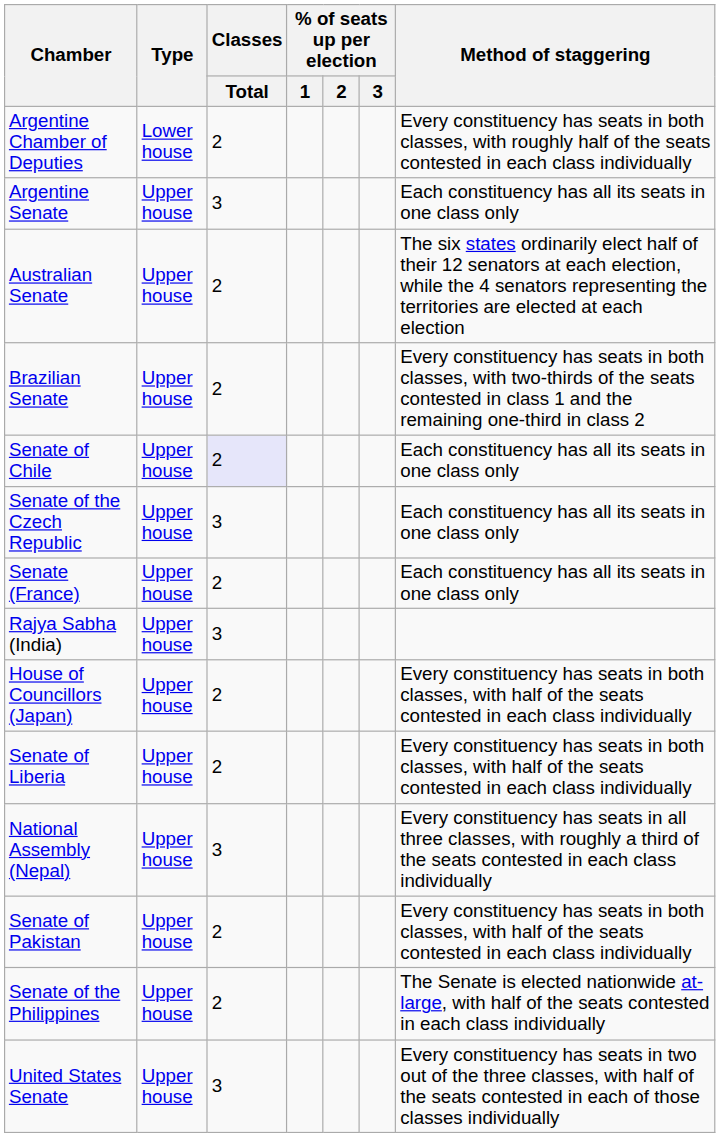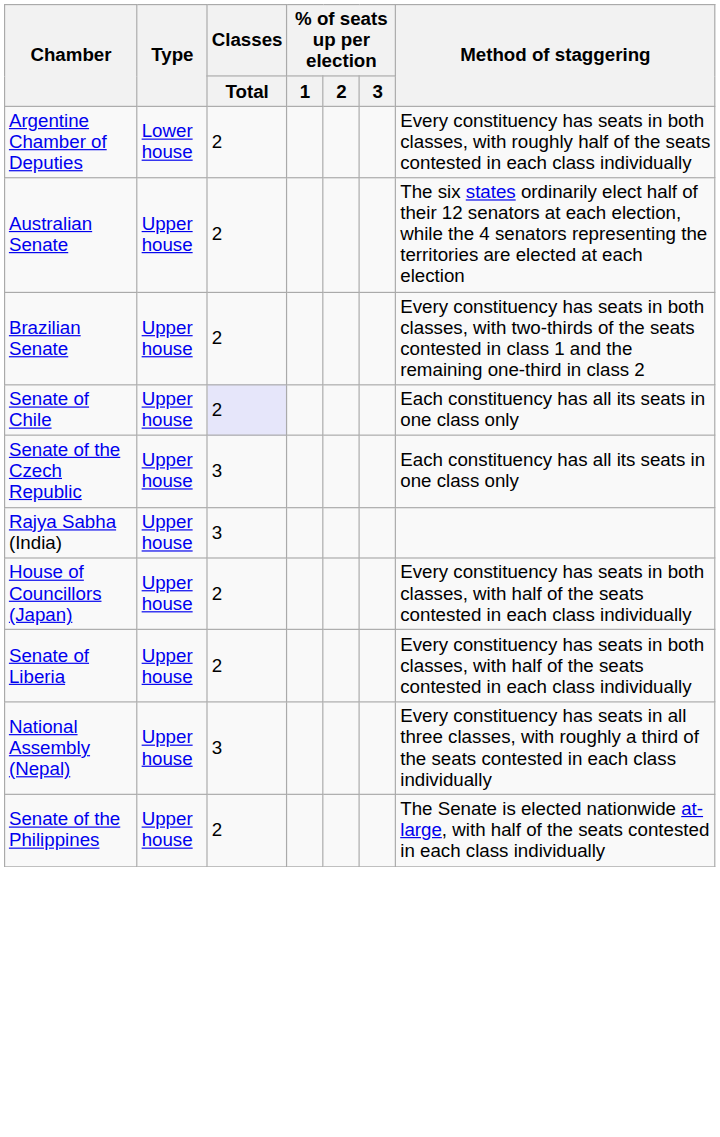- row: Argentine Senate | Upper house | 3 | Each constituency has all its seats in one class only
- row: Senate (France) | Upper house | 2 | Each constituency has all its seats in one class only
- row: Senate of Pakistan | Upper house | 2 | Every constituency has seats in both classes, with half of the seats contested in each class individually
- row: United States Senate | Upper house | 3 | Every constituency has seats in two out of the three classes, with half of the seats contested in each of those classes individually
